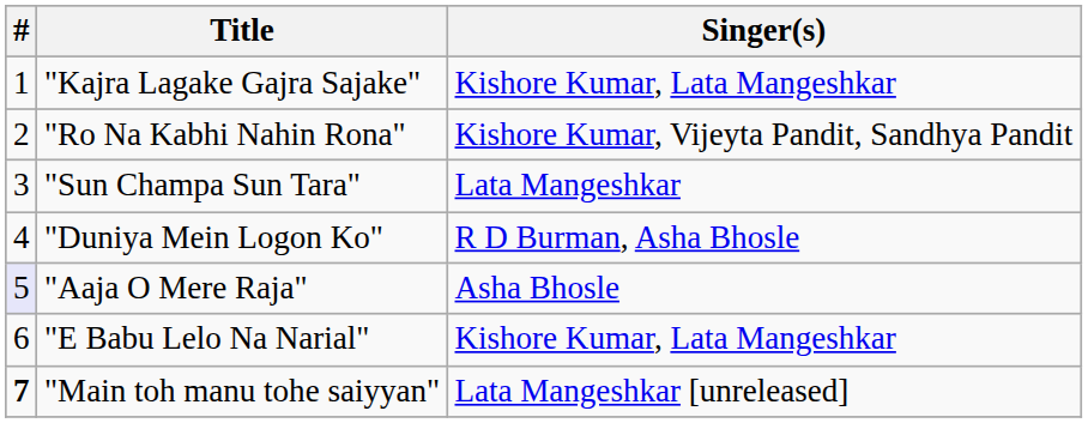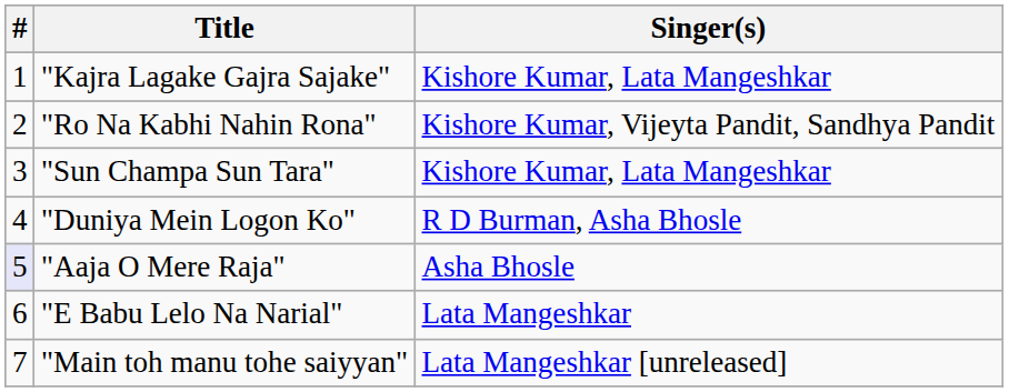"Sun Champa Sun Tara" | Singer(s): Lata Mangeshkar -> Kishore Kumar, Lata Mangeshkar
"E Babu Lelo Na Narial" | Singer(s): Kishore Kumar, Lata Mangeshkar -> Lata Mangeshkar
"Main toh manu tohe saiyyan" | #: bold -> normal
